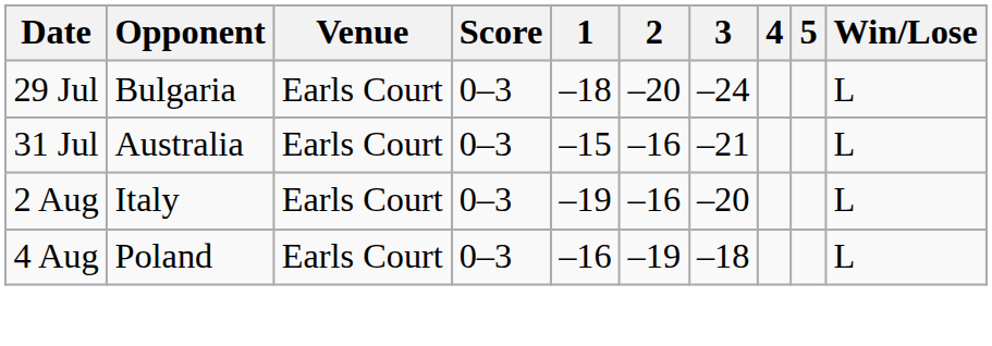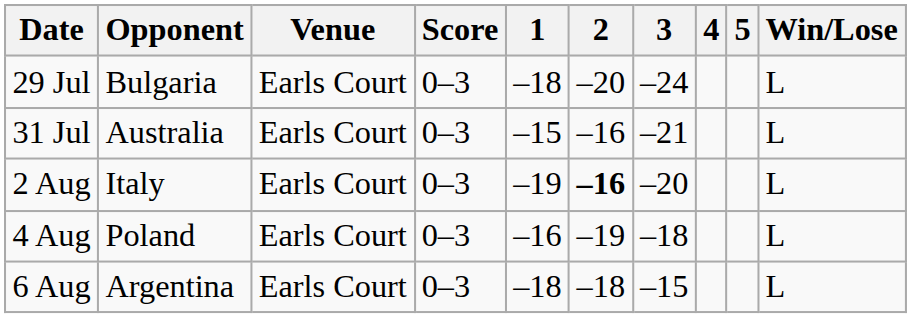2 Aug | 2: normal -> bold
+ row: 6 Aug | Argentina | Earls Court | 0–3 | –18 | –18 | –15 | L
